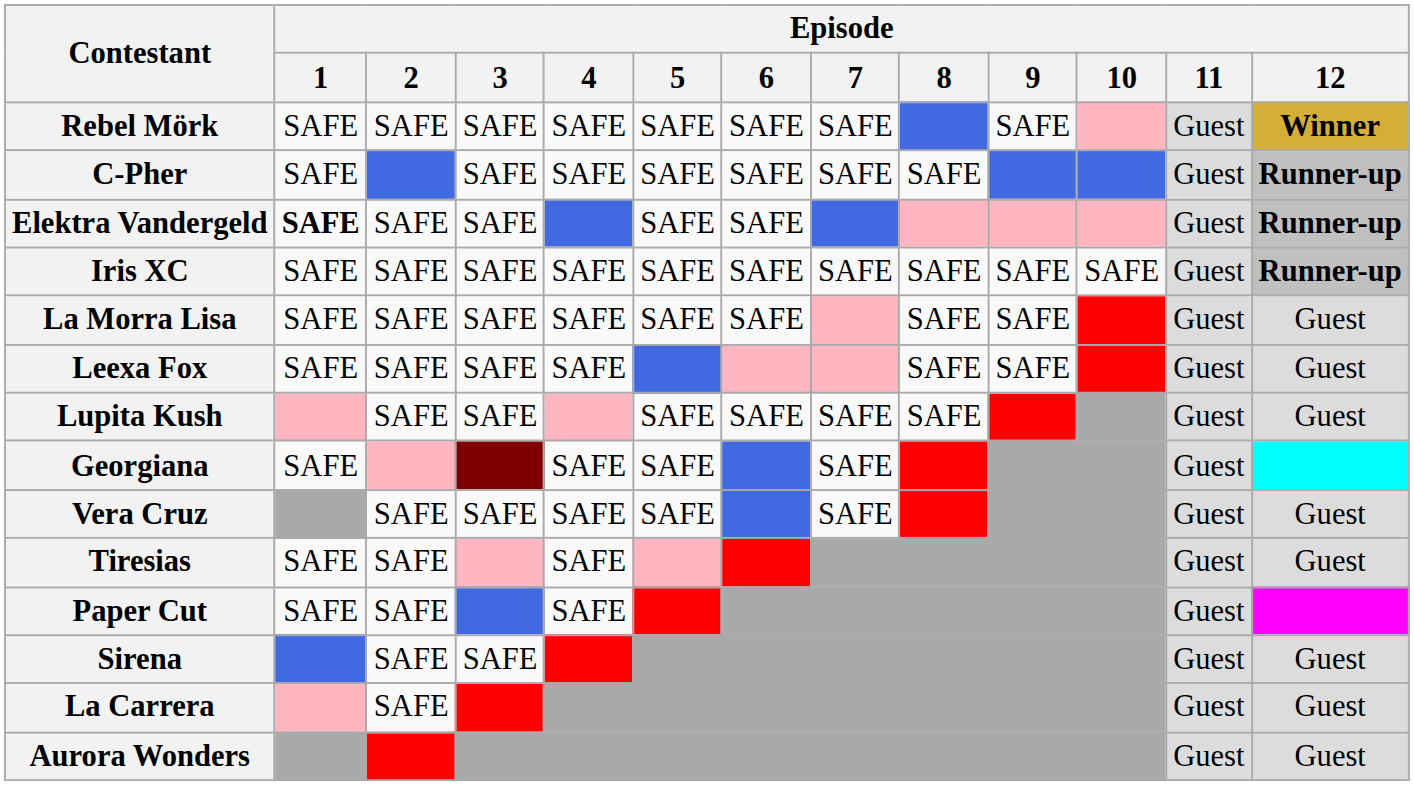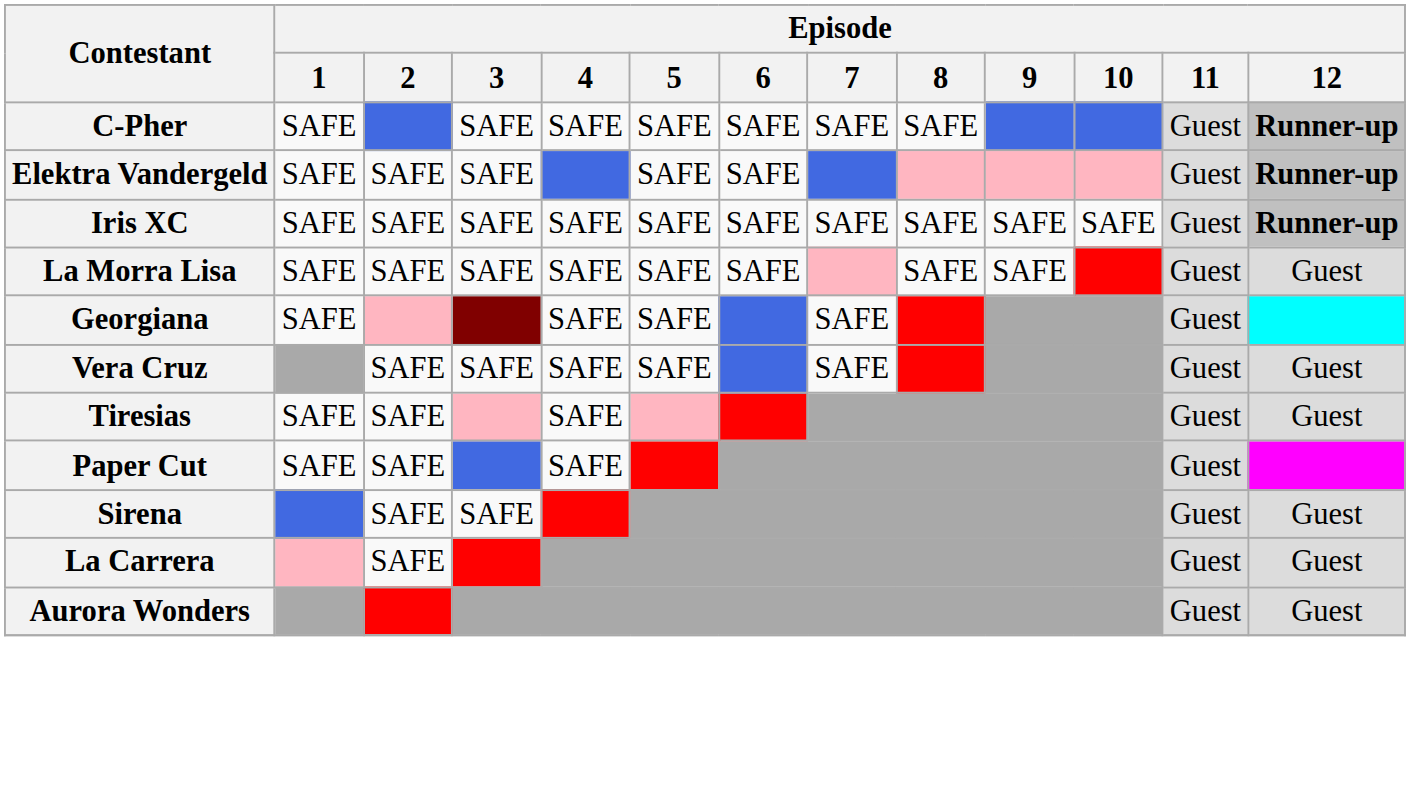- row: Rebel Mörk | SAFE | SAFE | SAFE | SAFE | SAFE | SAFE | SAFE | SAFE | Guest | Winner
Elektra Vandergeld | Episode / 1: bold -> normal
- row: Leexa Fox | SAFE | SAFE | SAFE | SAFE | SAFE | SAFE | Guest | Guest
- row: Lupita Kush | SAFE | SAFE | SAFE | SAFE | SAFE | SAFE | Guest | Guest
